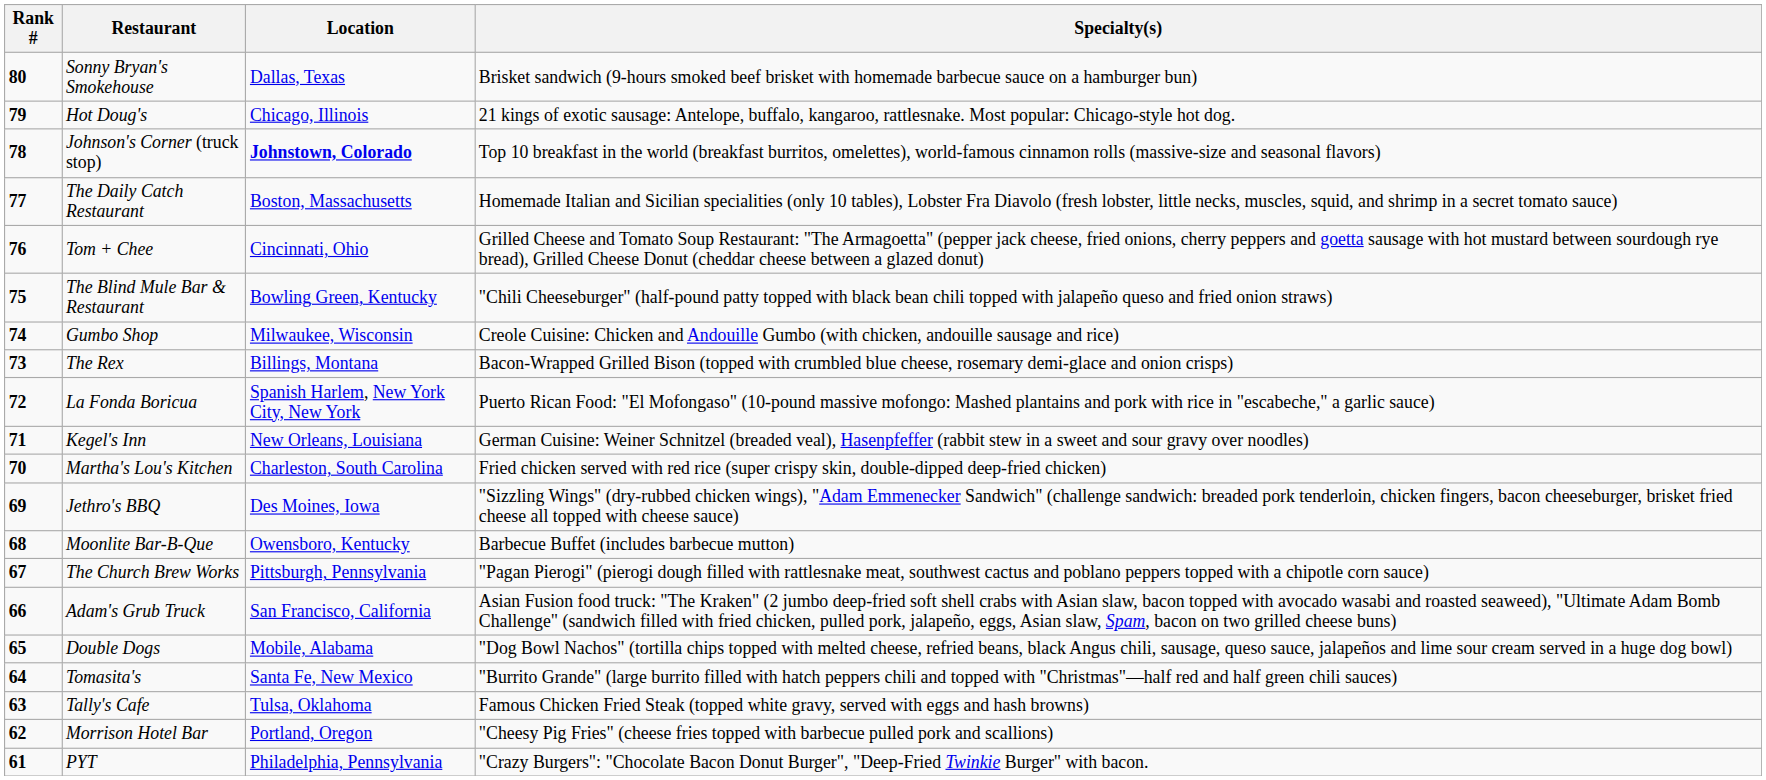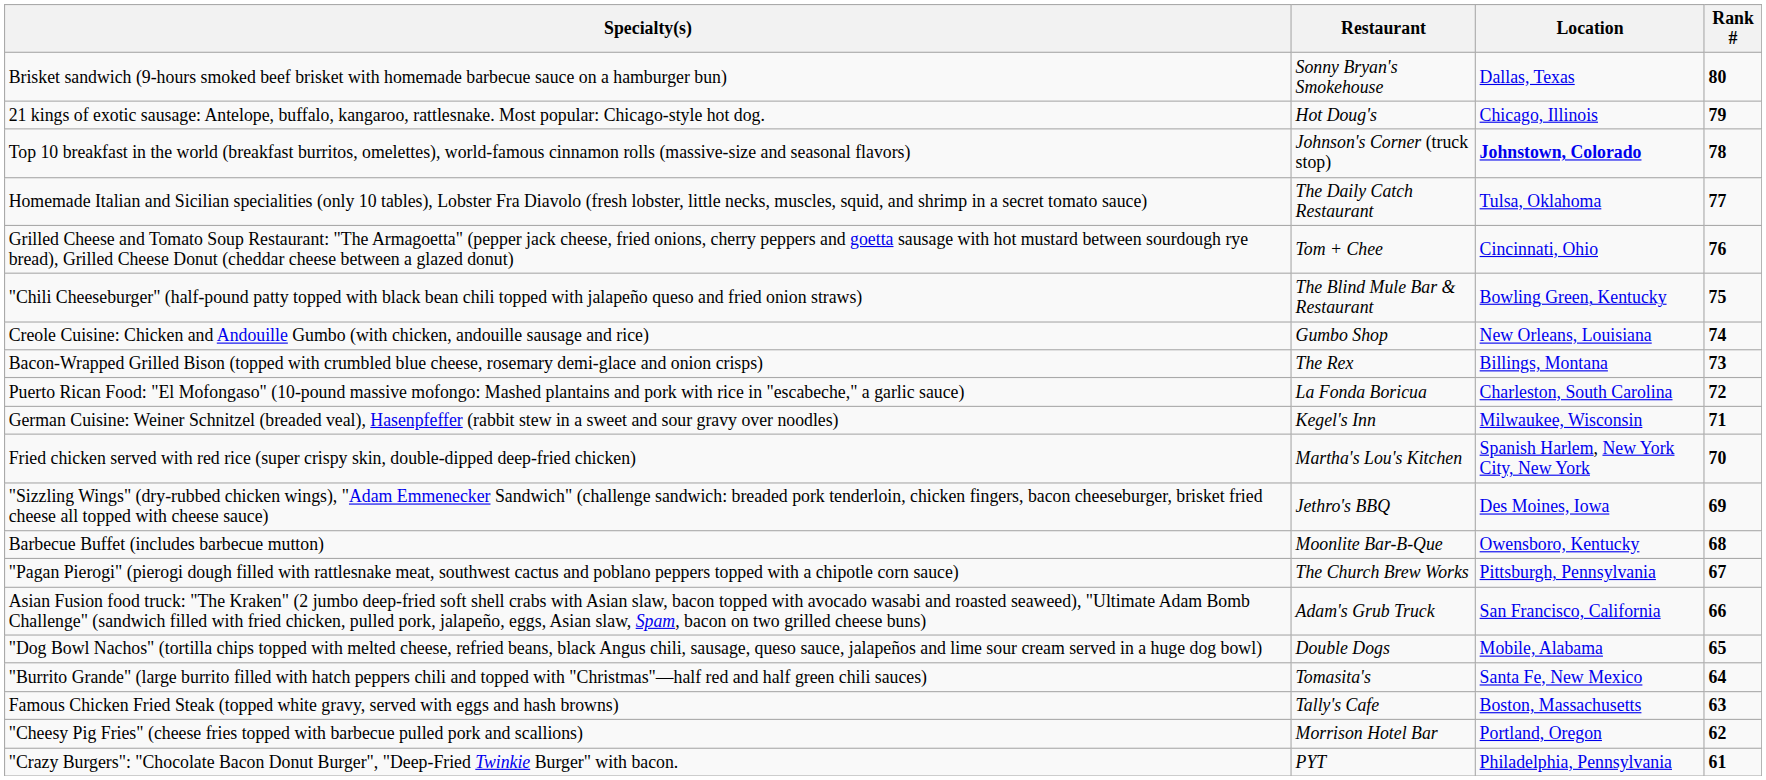columns swapped: Rank # <-> Specialty(s)
The Daily Catch Restaurant | Location: Boston, Massachusetts -> Tulsa, Oklahoma
Gumbo Shop | Location: Milwaukee, Wisconsin -> New Orleans, Louisiana
La Fonda Boricua | Location: Spanish Harlem, New York City, New York -> Charleston, South Carolina
Kegel's Inn | Location: New Orleans, Louisiana -> Milwaukee, Wisconsin
Martha's Lou's Kitchen | Location: Charleston, South Carolina -> Spanish Harlem, New York City, New York
Tally's Cafe | Location: Tulsa, Oklahoma -> Boston, Massachusetts
